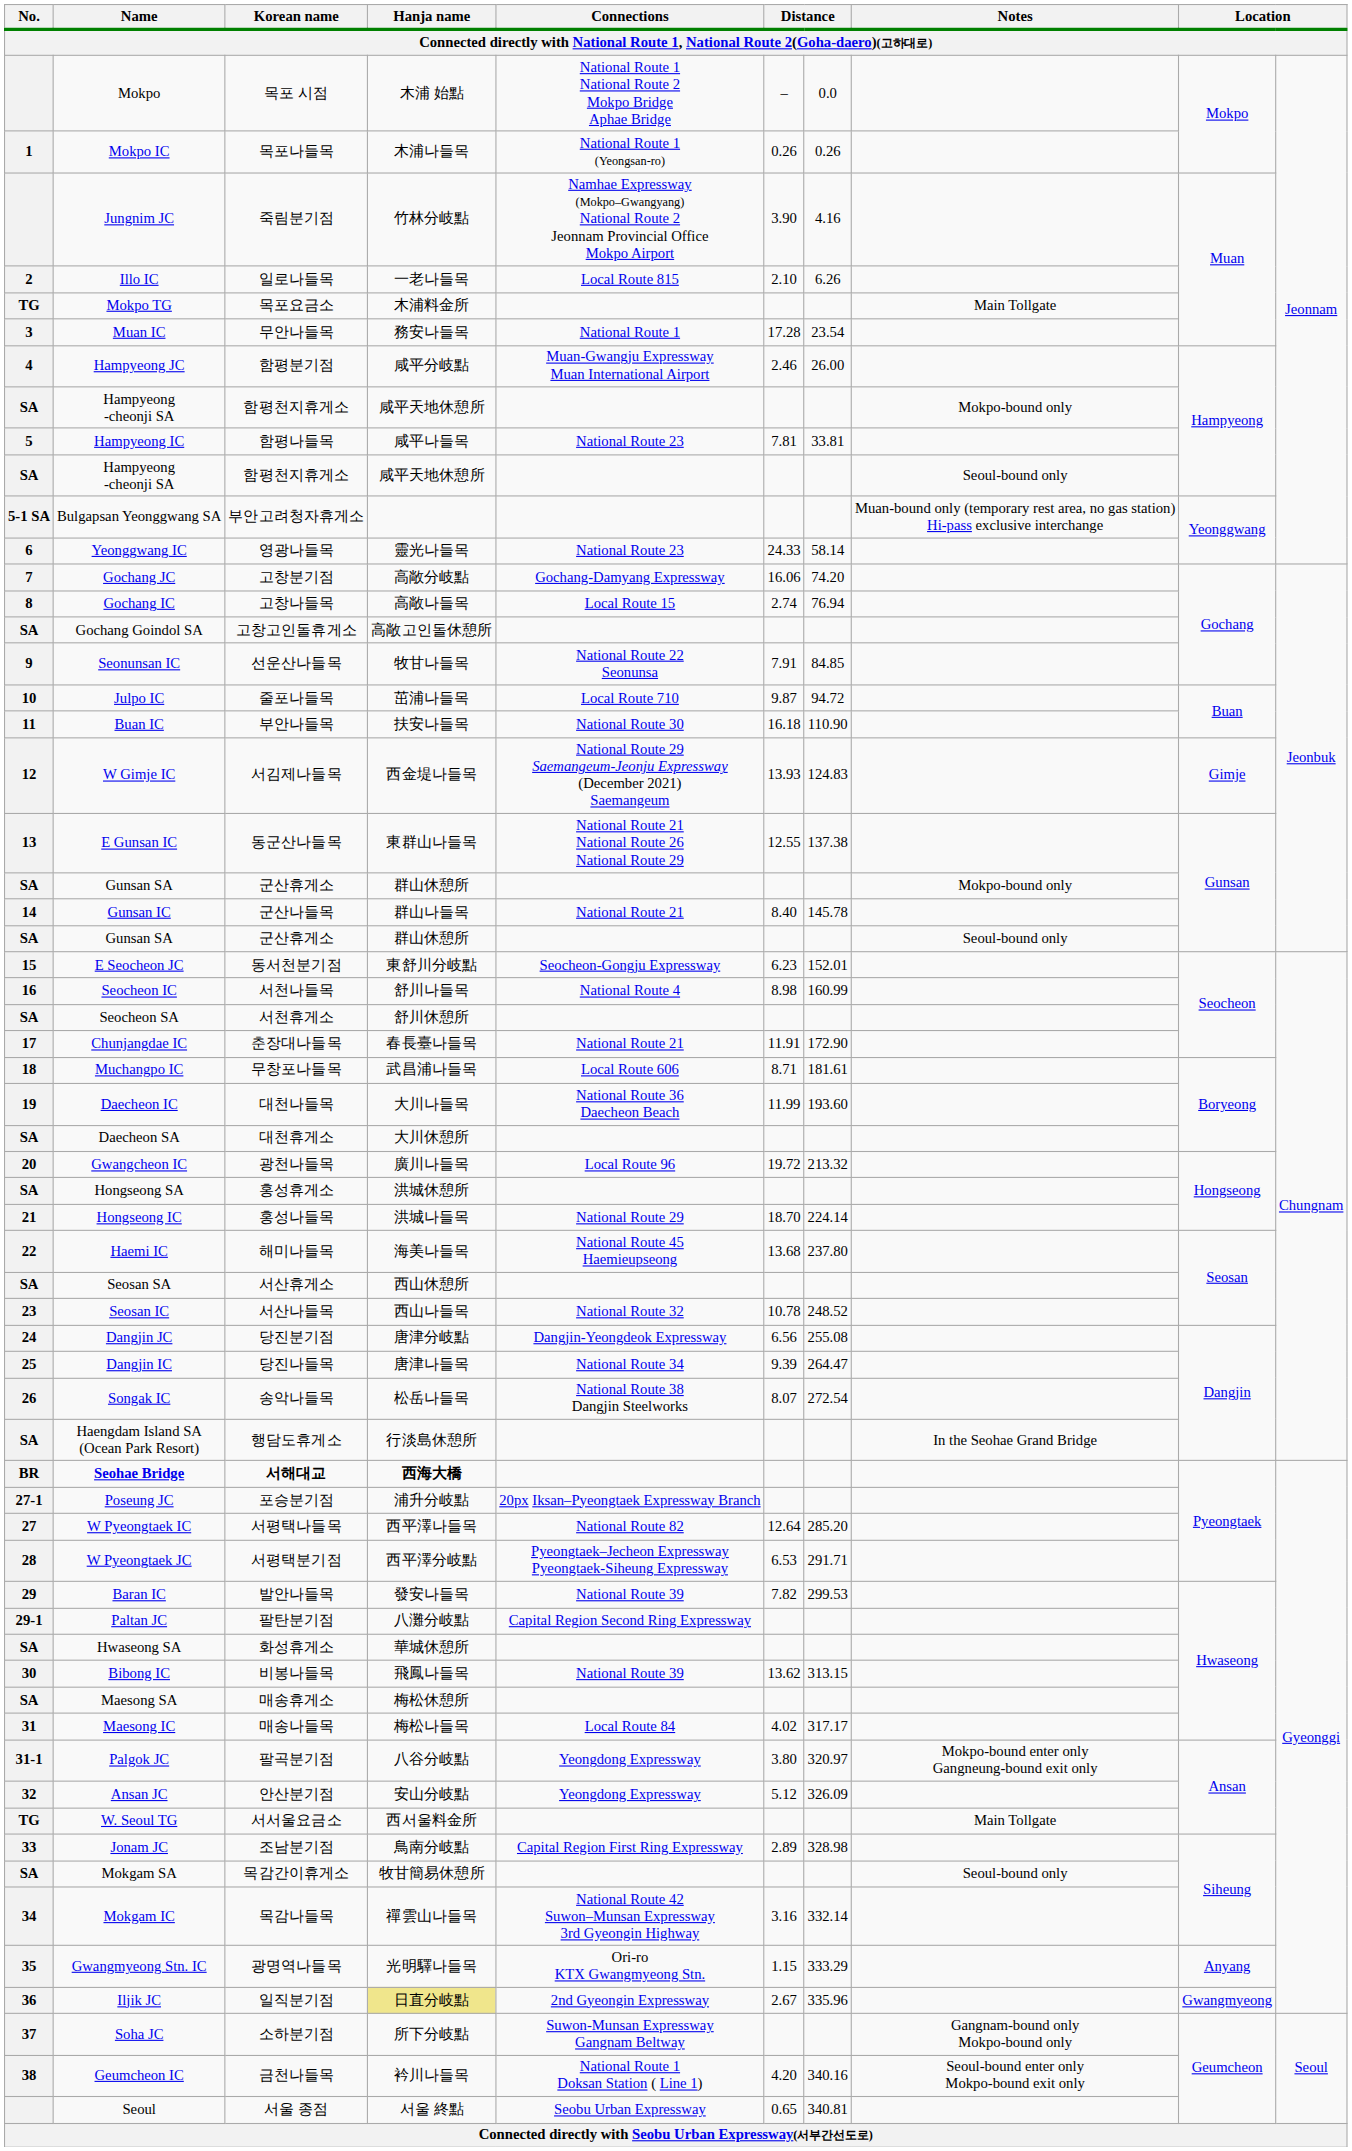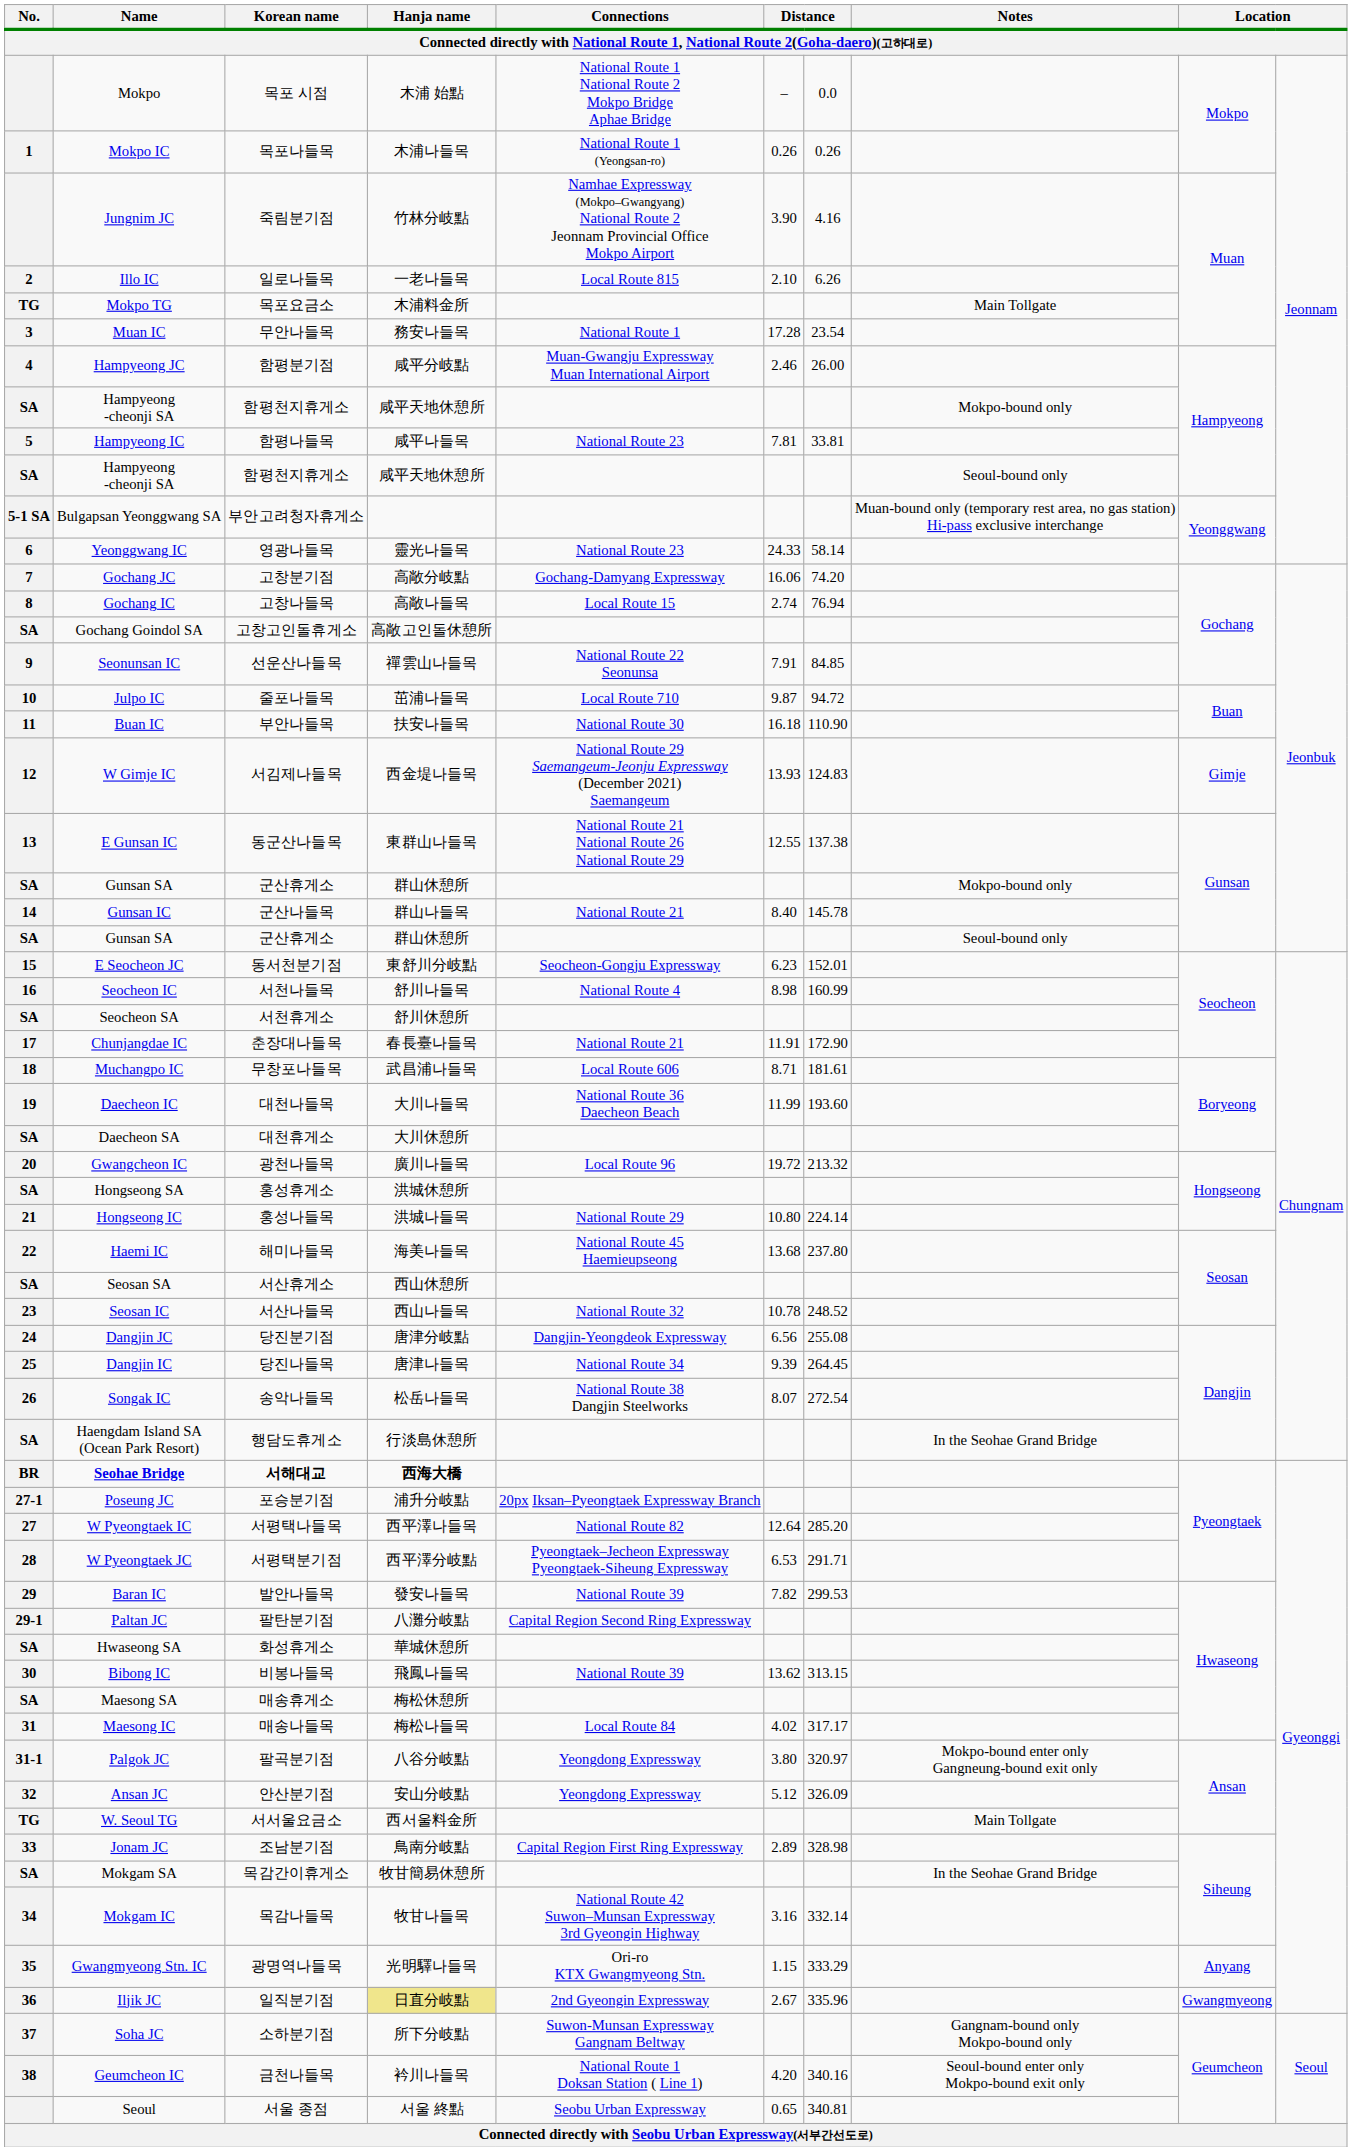Seonunsan IC | Hanja name: 牧甘나들목 -> 禪雲山나들목
Hongseong IC | column 6: 18.70 -> 10.80
Dangjin IC | column 7: 264.47 -> 264.45
Mokgam SA | Notes: Seoul-bound only -> In the Seohae Grand Bridge
Mokgam IC | Hanja name: 禪雲山나들목 -> 牧甘나들목
